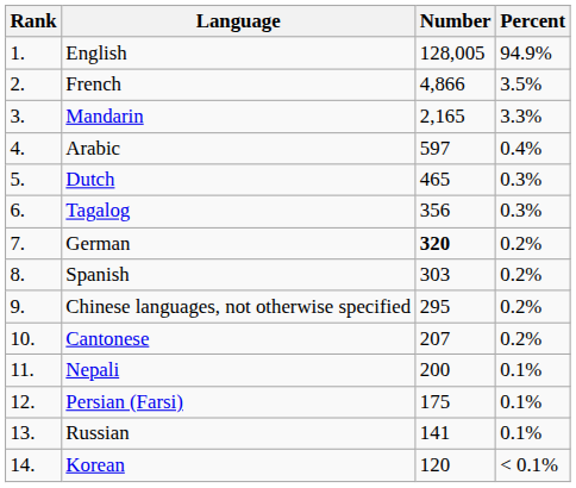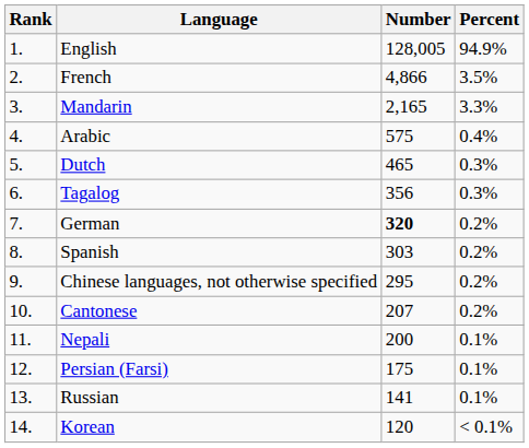Arabic | Number: 597 -> 575
